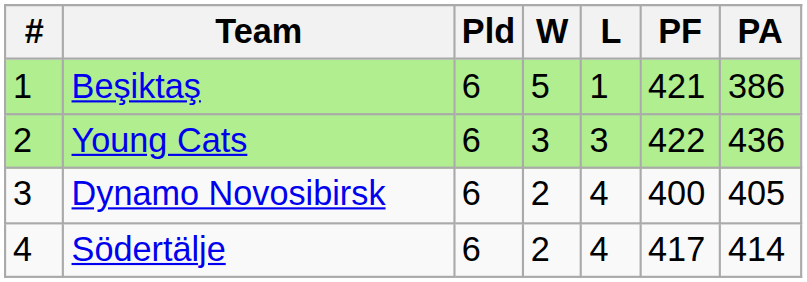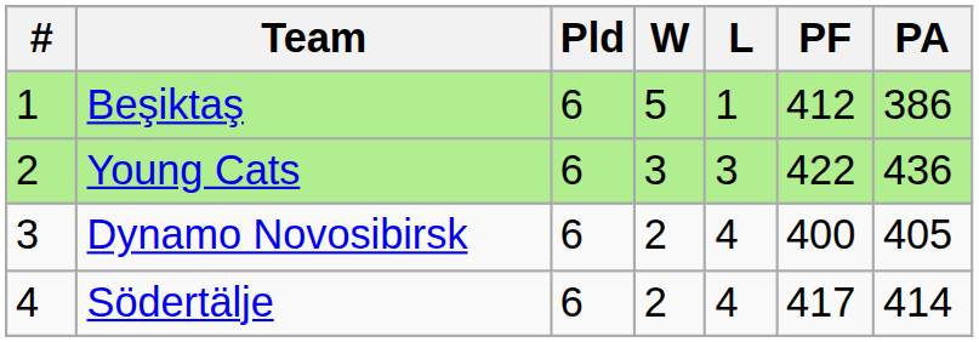Beşiktaş | PF: 421 -> 412
